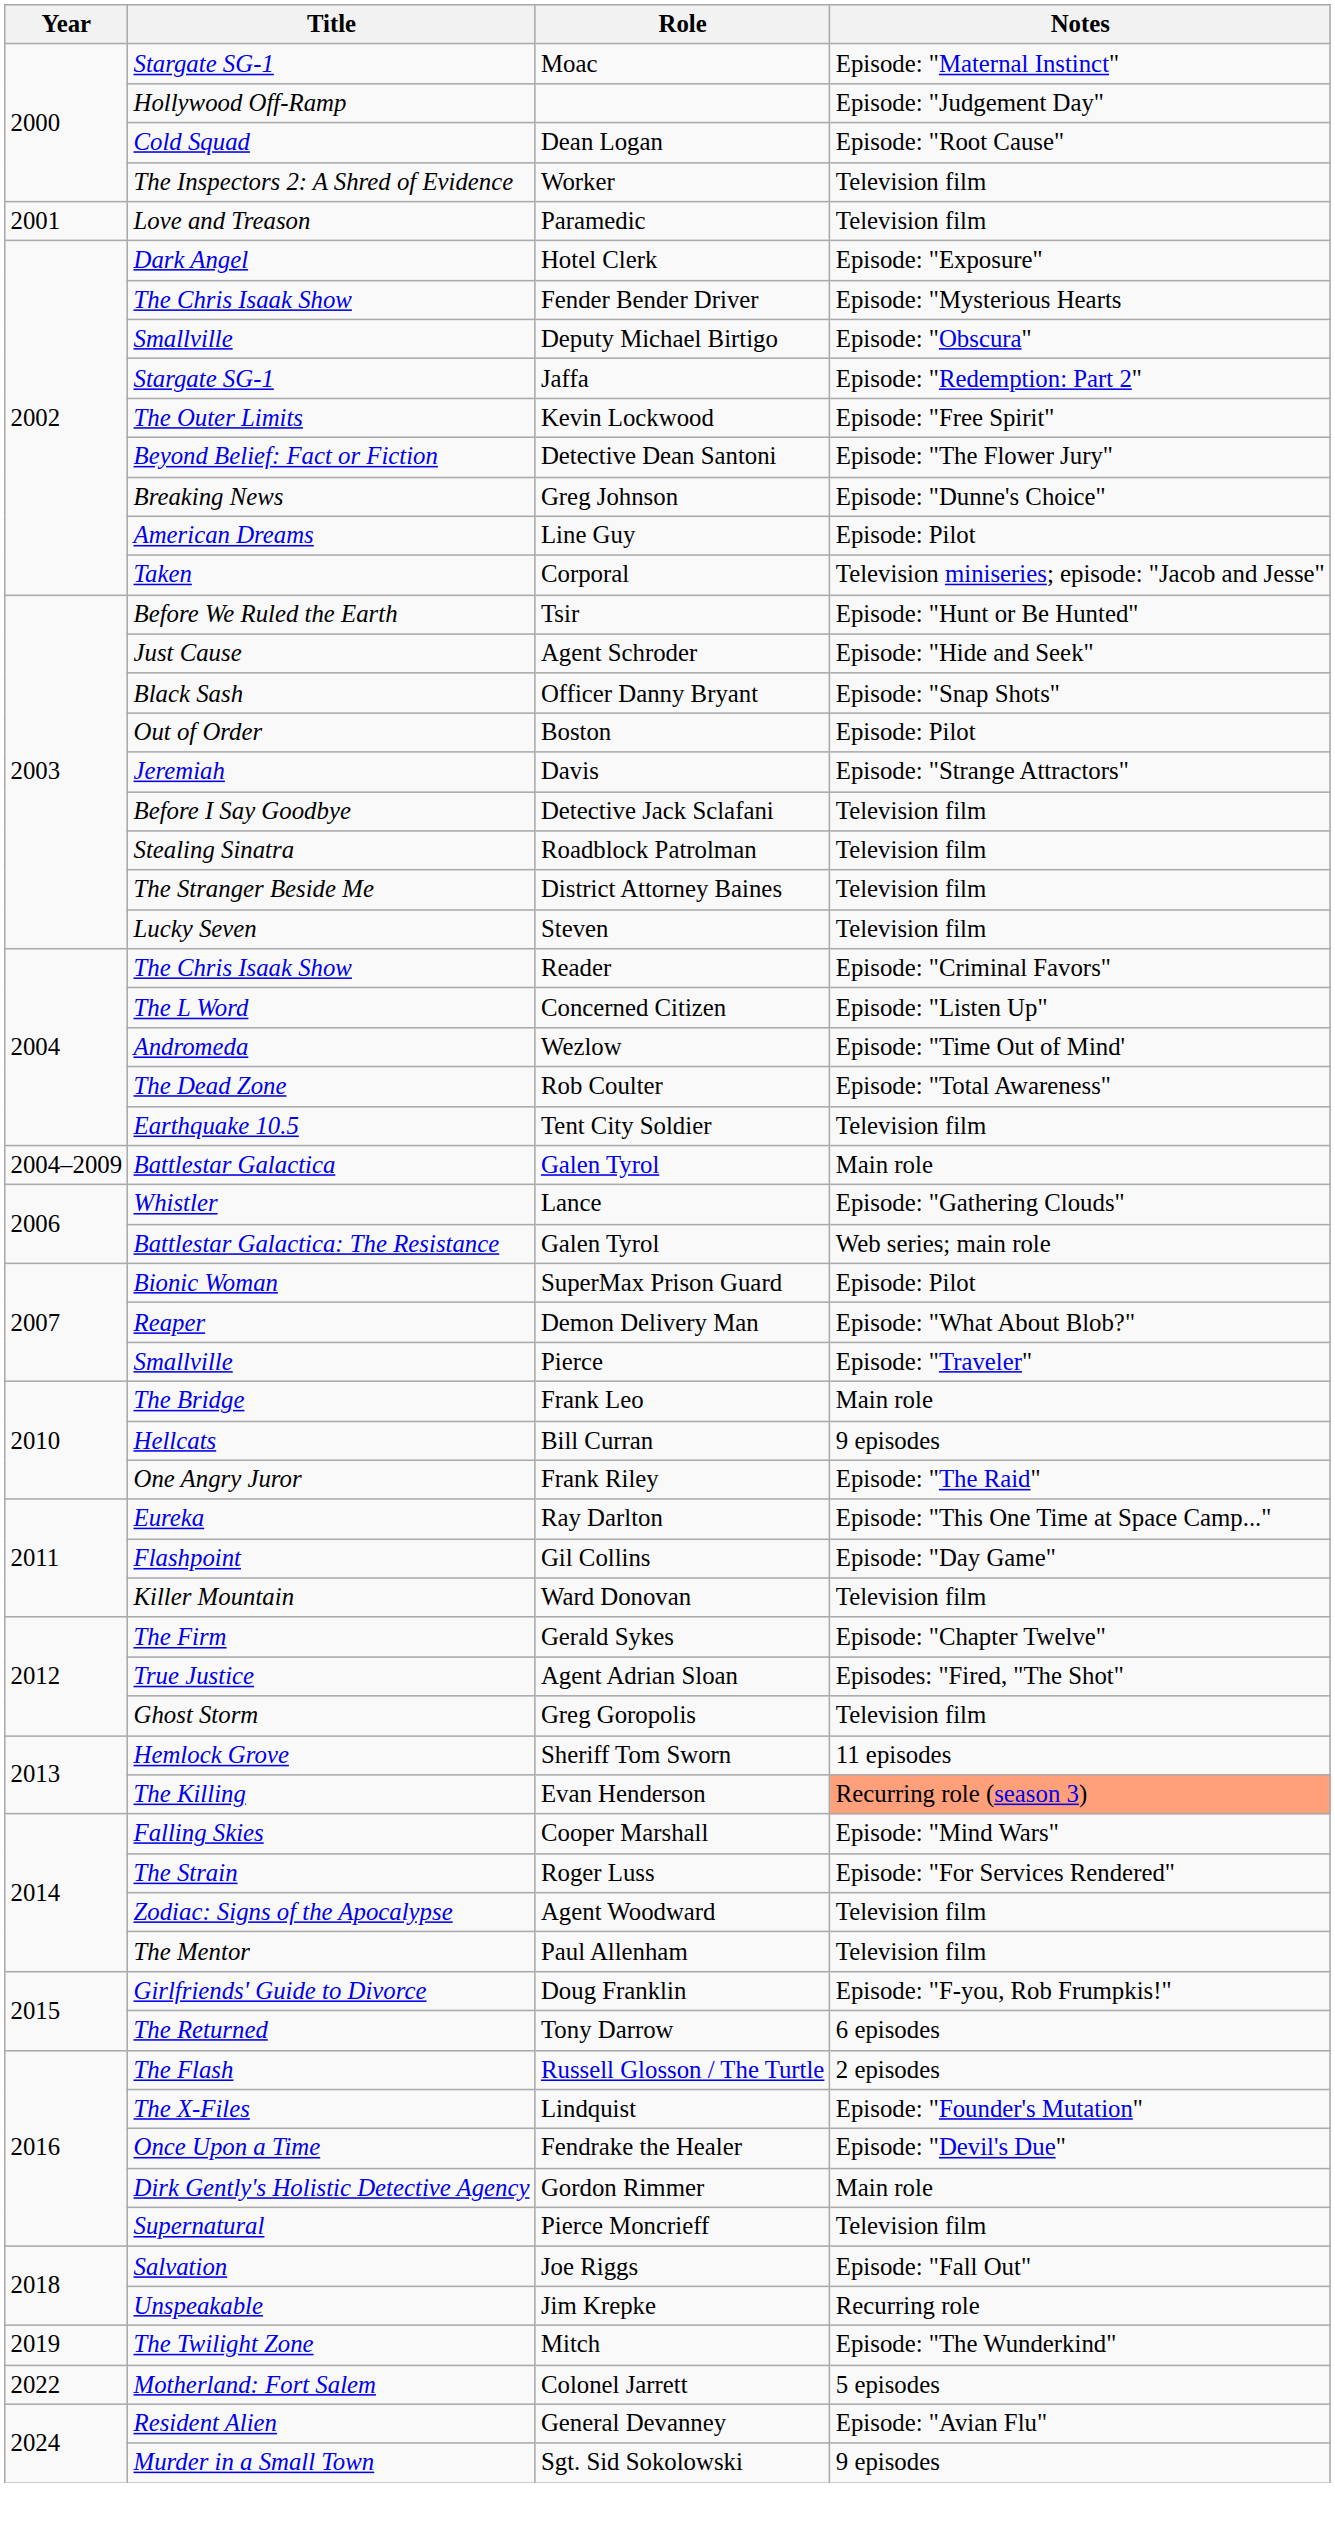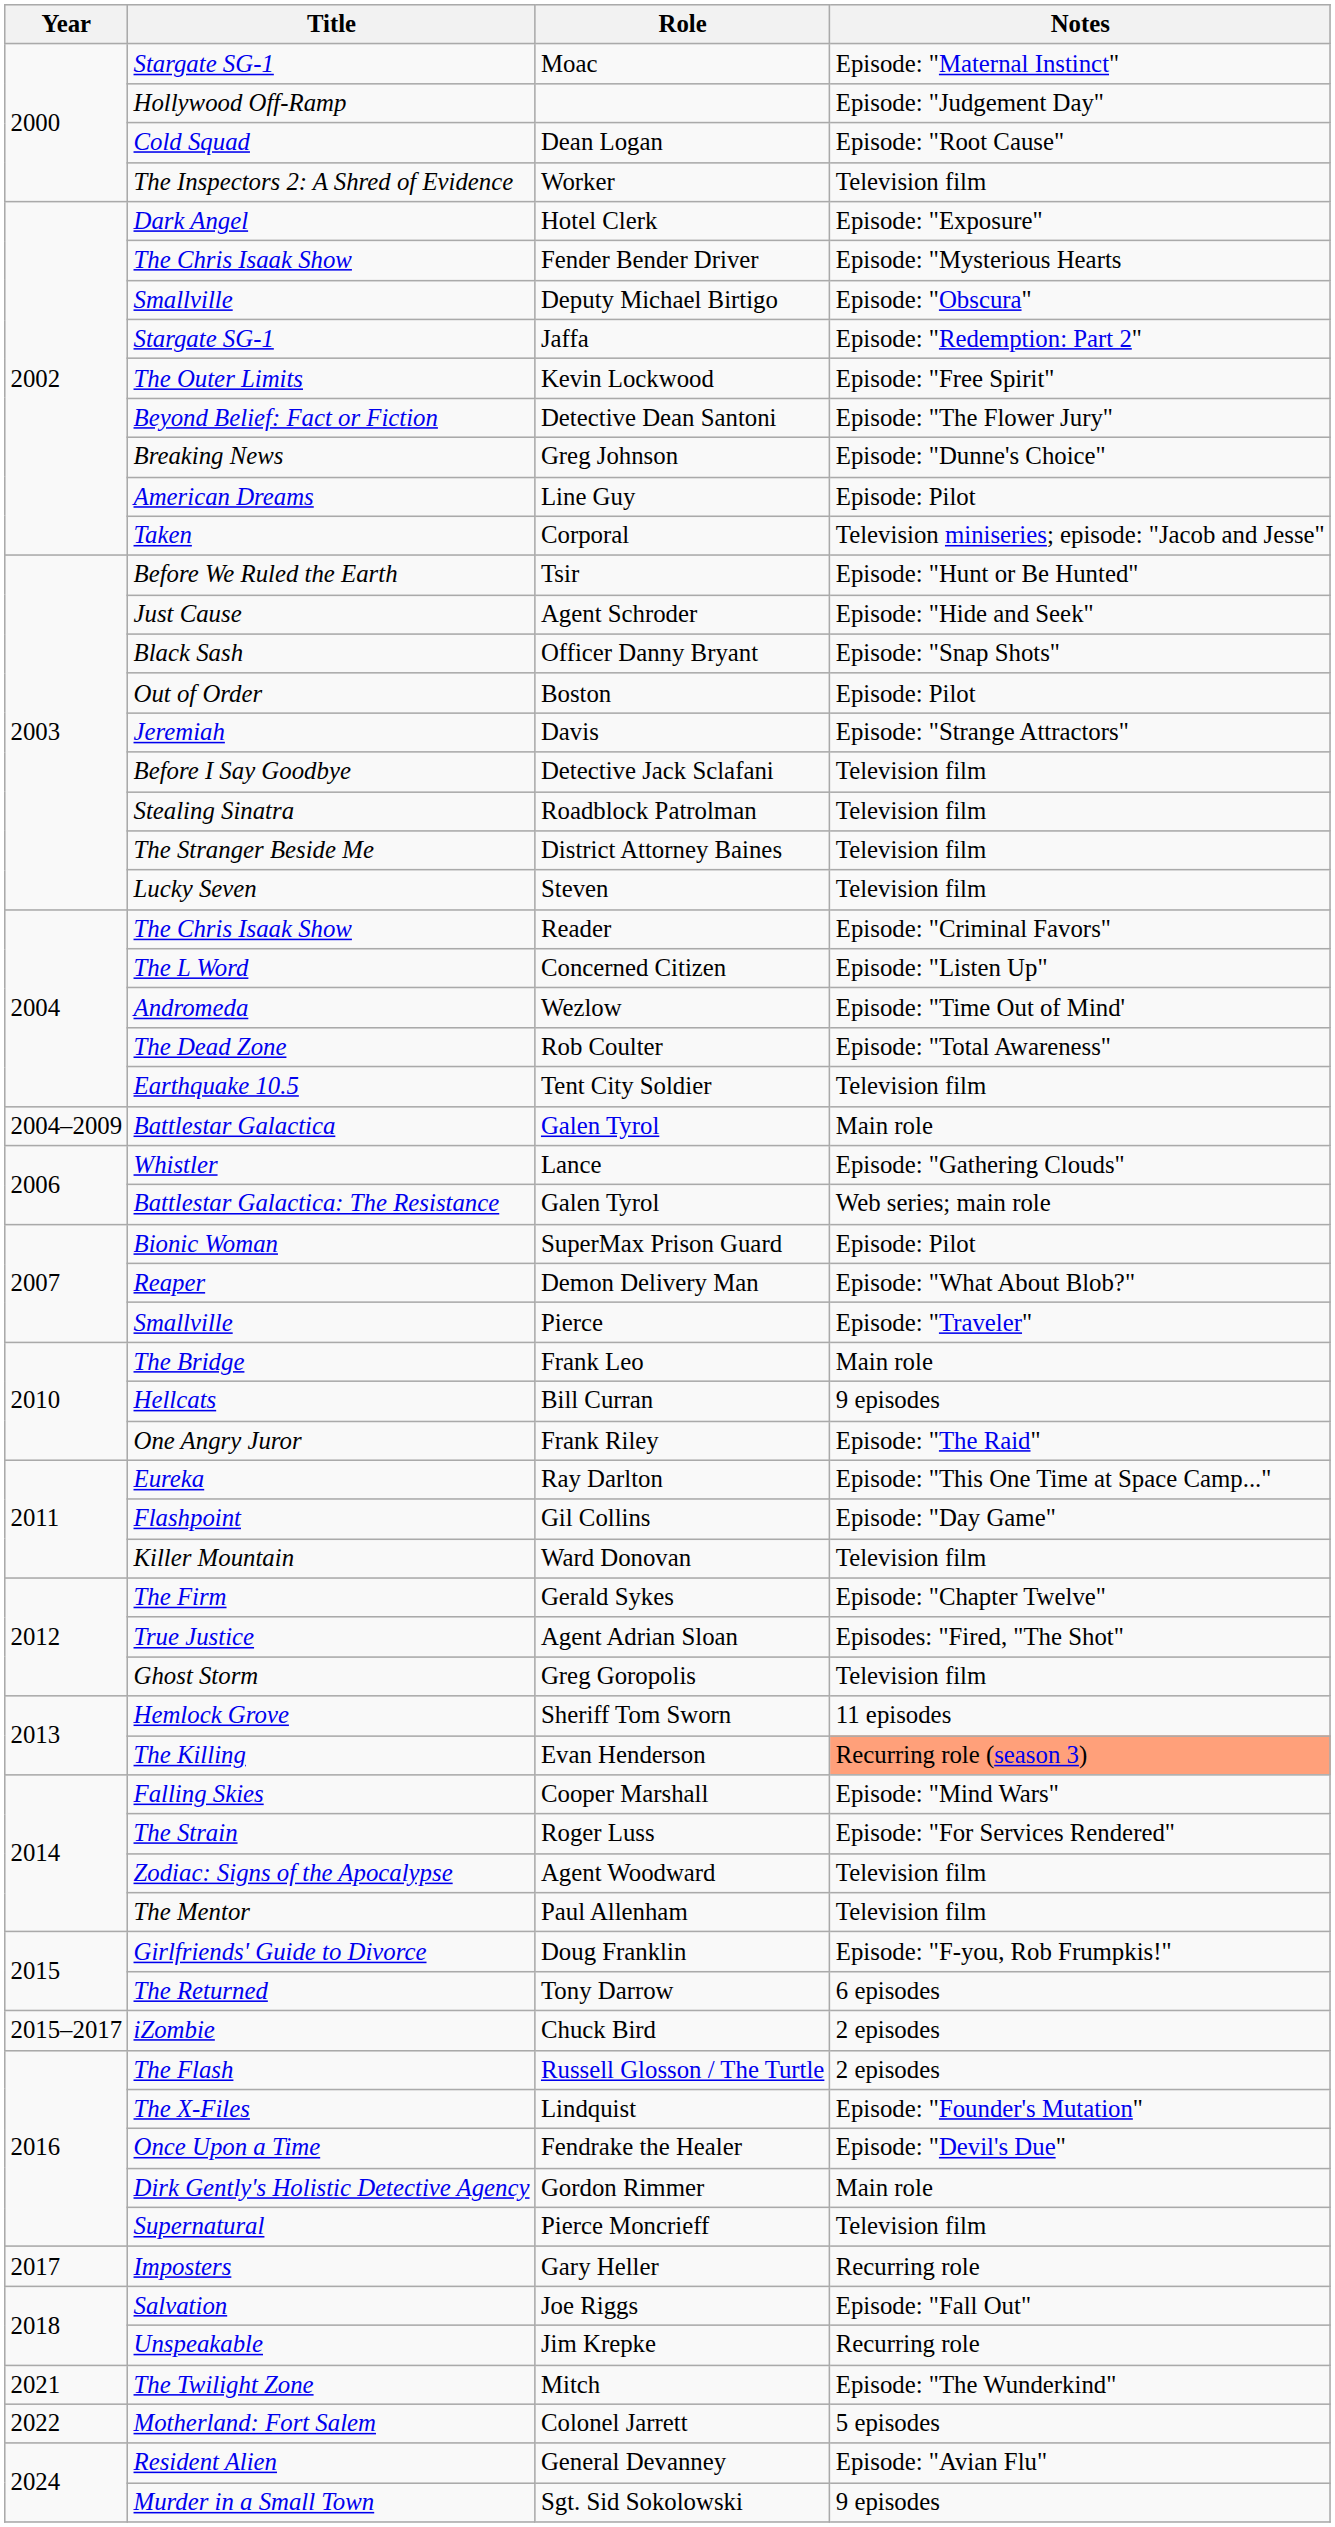- row: 2001 | Love and Treason | Paramedic | Television film
+ row: 2015–2017 | iZombie | Chuck Bird | 2 episodes
+ row: 2017 | Imposters | Gary Heller | Recurring role
Mitch | Year: 2019 -> 2021
